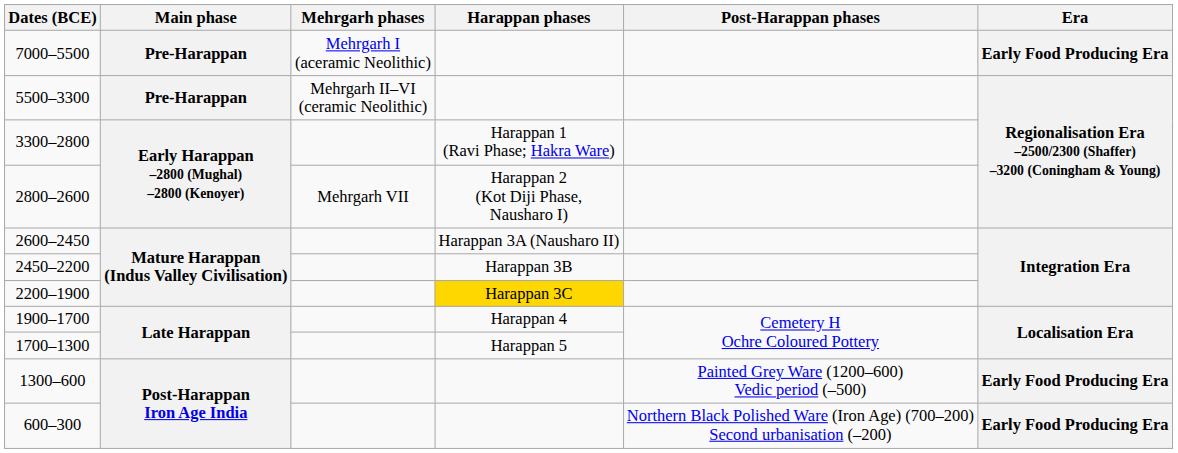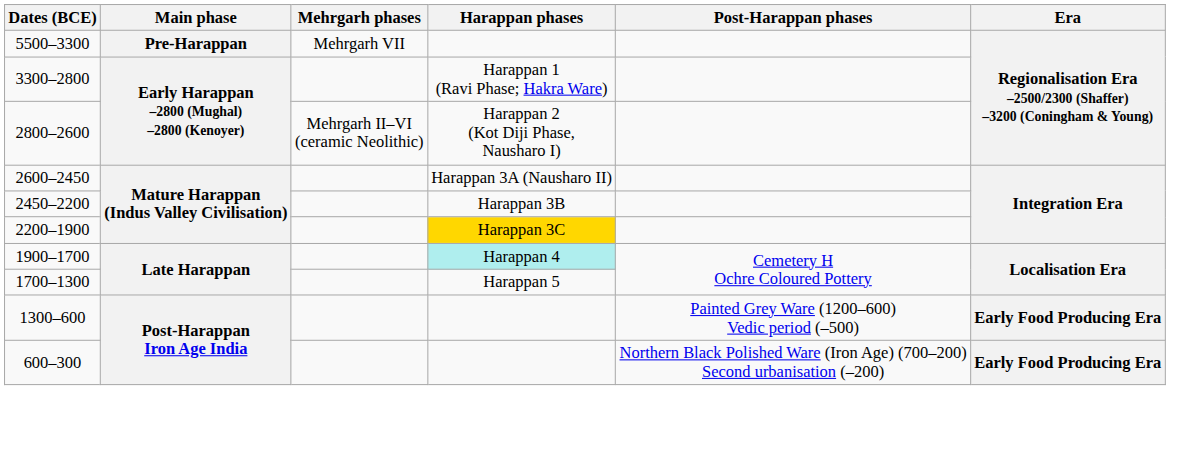- row: 7000–5500 | Pre-Harappan | Mehrgarh I (aceramic Neolithic) | Early Food Producing Era
5500–3300 | Mehrgarh phases: Mehrgarh II–VI (ceramic Neolithic) -> Mehrgarh VII
2800–2600 | Mehrgarh phases: Mehrgarh VII -> Mehrgarh II–VI (ceramic Neolithic)
1900–1700 | Harappan phases: no background -> paleturquoise background
